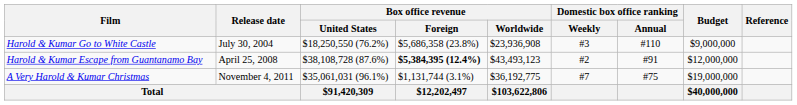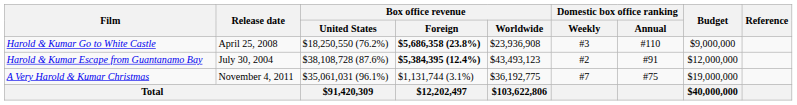Harold & Kumar Go to White Castle | Release date: July 30, 2004 -> April 25, 2008
Harold & Kumar Go to White Castle | Box office revenue / Foreign: normal -> bold
Harold & Kumar Escape from Guantanamo Bay | Release date: April 25, 2008 -> July 30, 2004
